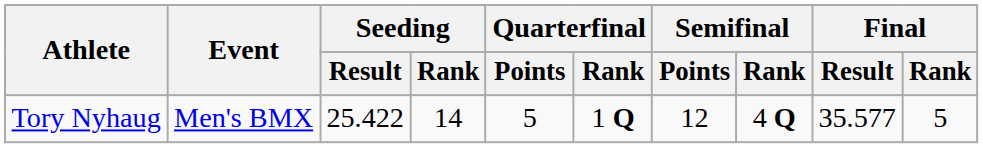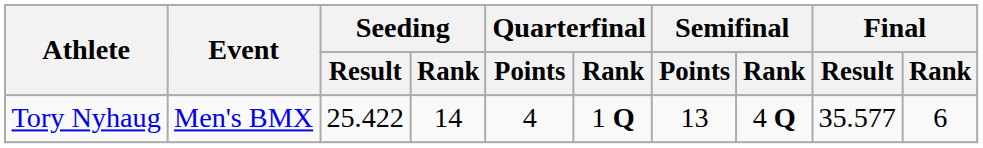Tory Nyhaug | Quarterfinal / Points: 5 -> 4
Tory Nyhaug | Semifinal / Points: 12 -> 13
Tory Nyhaug | Final / Rank: 5 -> 6
